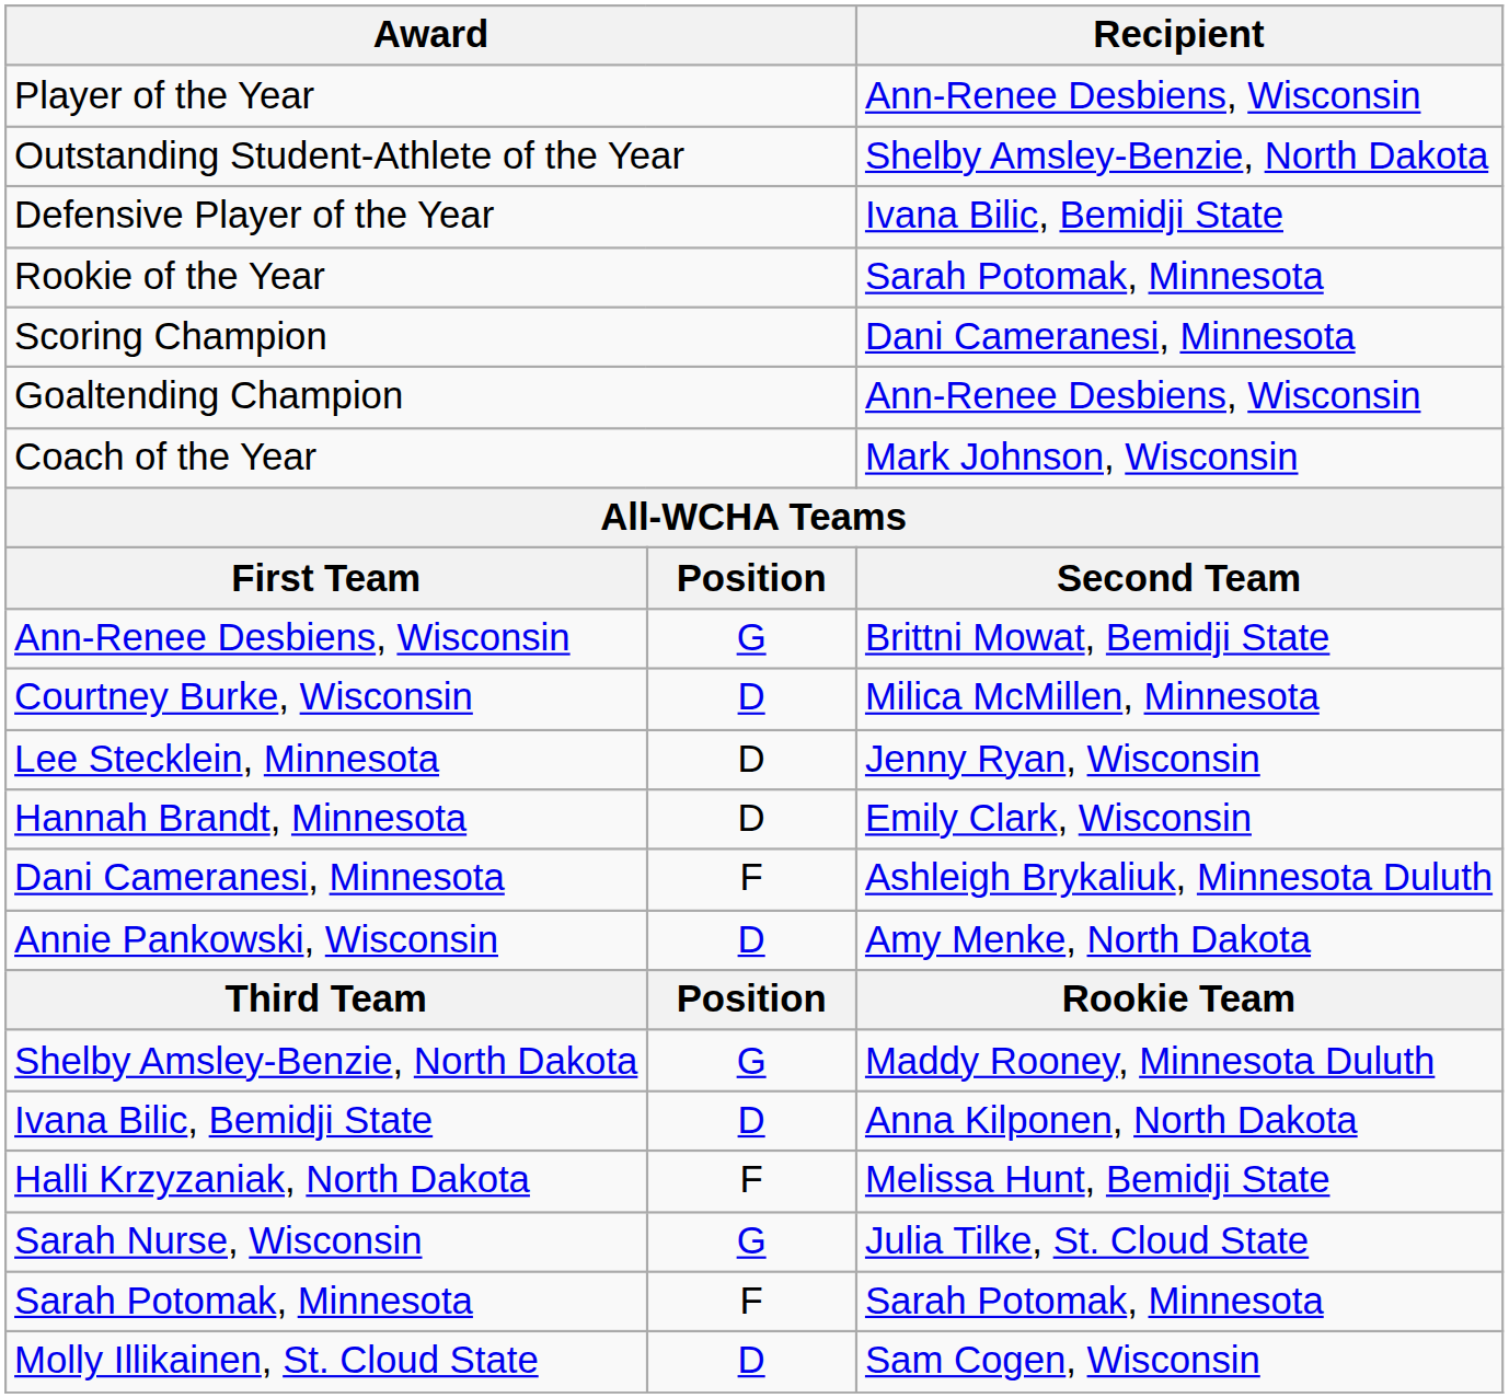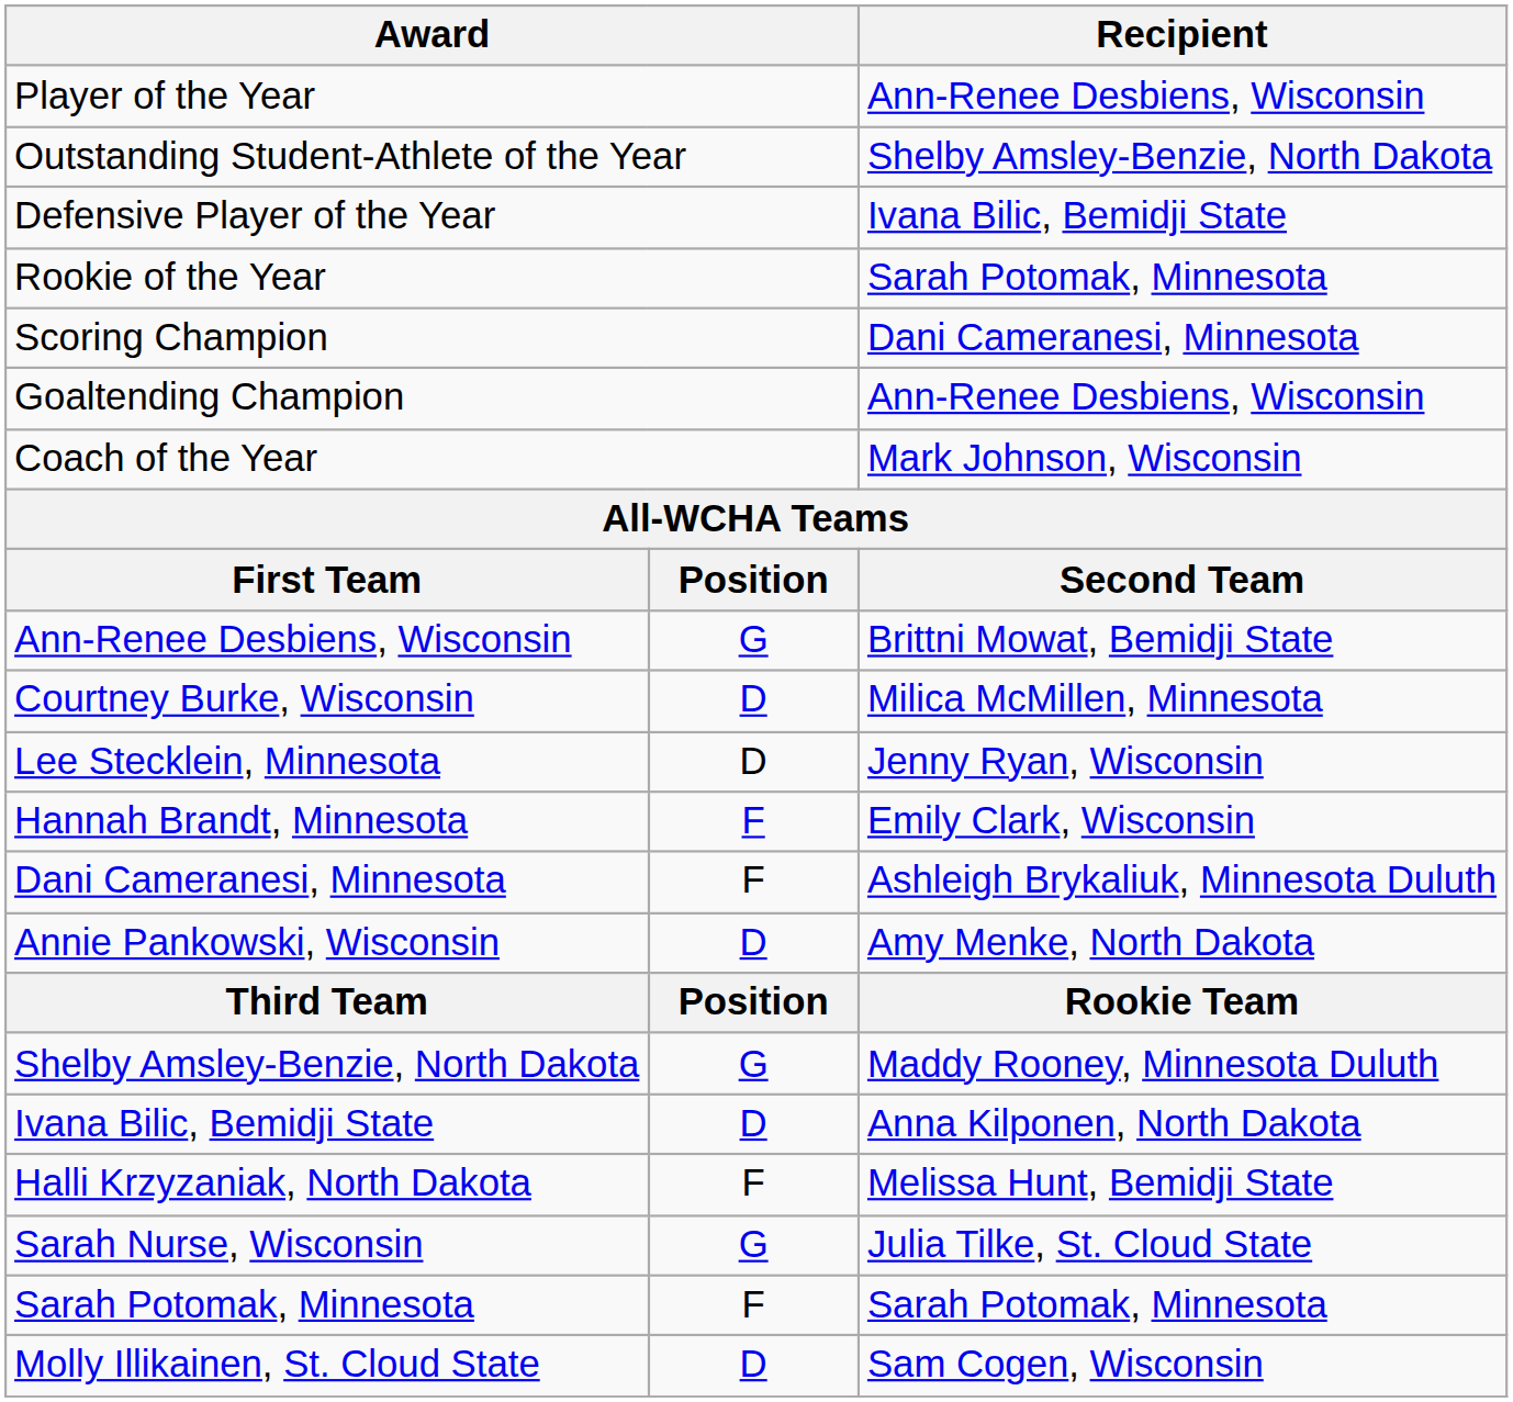Hannah Brandt, Minnesota | column 2: D -> F
